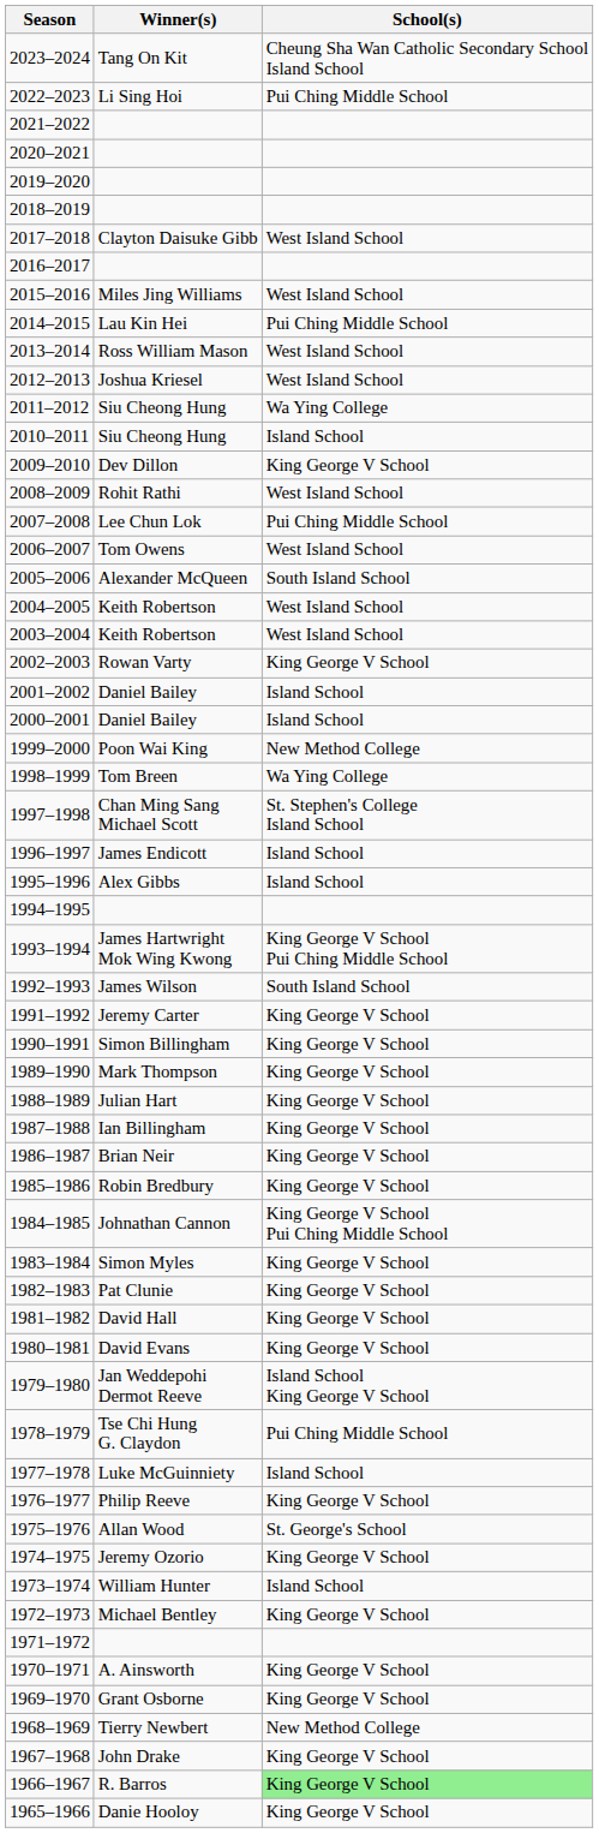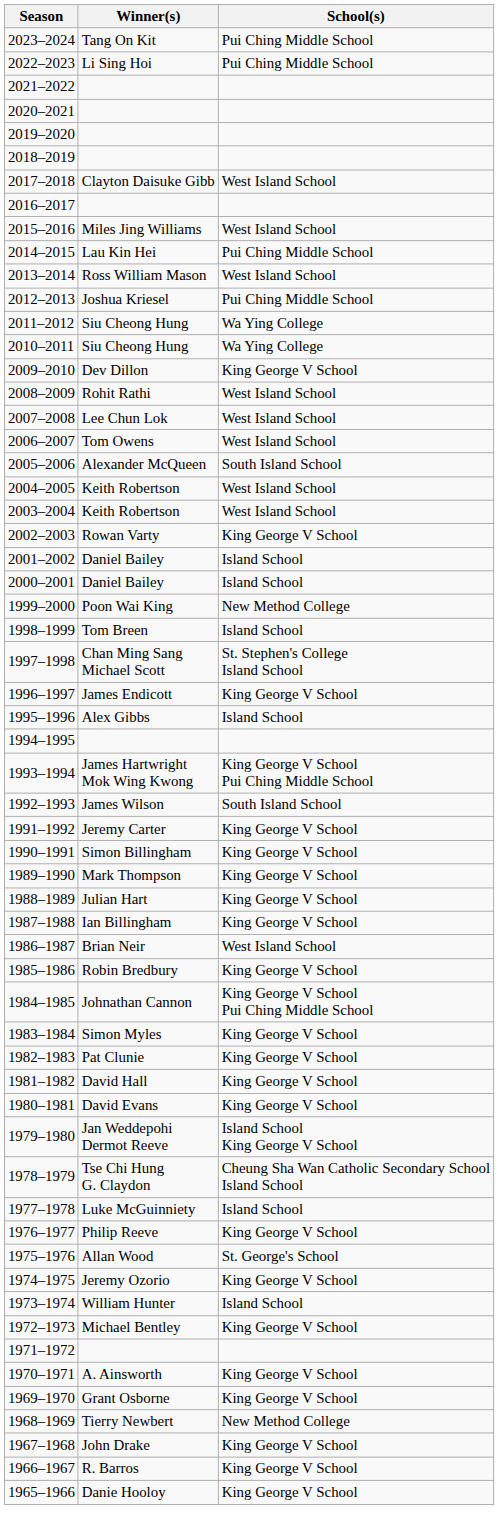2023–2024 | School(s): Cheung Sha Wan Catholic Secondary School Island School -> Pui Ching Middle School
2012–2013 | School(s): West Island School -> Pui Ching Middle School
2010–2011 | School(s): Island School -> Wa Ying College
2007–2008 | School(s): Pui Ching Middle School -> West Island School
1998–1999 | School(s): Wa Ying College -> Island School
1996–1997 | School(s): Island School -> King George V School
1986–1987 | School(s): King George V School -> West Island School
1978–1979 | School(s): Pui Ching Middle School -> Cheung Sha Wan Catholic Secondary School Island School
1966–1967 | School(s): lightgreen background -> no background
